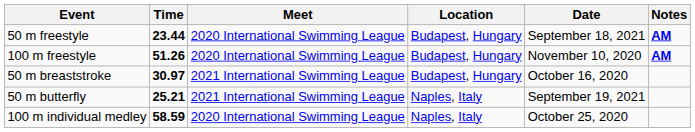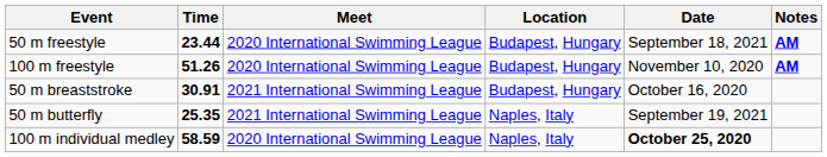50 m breaststroke | Time: 30.97 -> 30.91
50 m butterfly | Time: 25.21 -> 25.35
100 m individual medley | Date: normal -> bold
